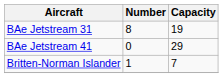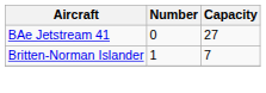- row: BAe Jetstream 31 | 8 | 19
BAe Jetstream 41 | Capacity: 29 -> 27
